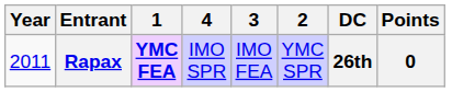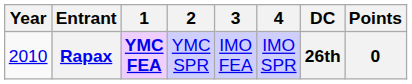columns swapped: 2 <-> 4
Rapax | Year: 2011 -> 2010
